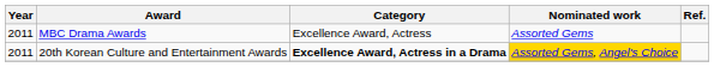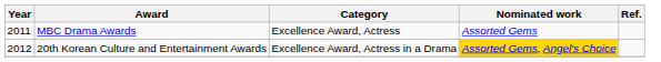20th Korean Culture and Entertainment Awards | Year: 2011 -> 2012
20th Korean Culture and Entertainment Awards | Category: bold -> normal
